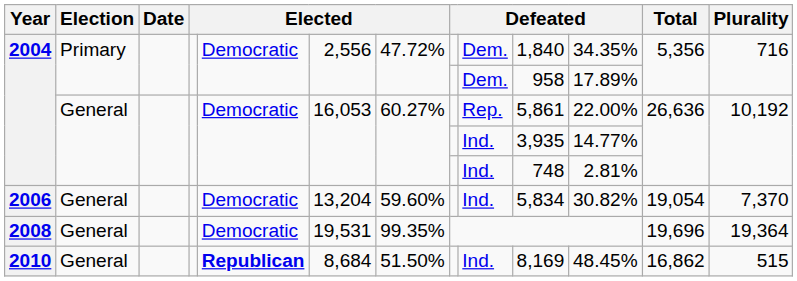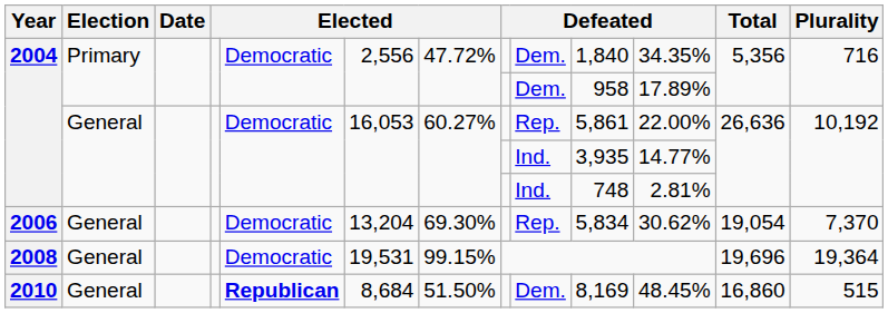2006 | column 7: 59.60% -> 69.30%
2006 | column 9: Ind. -> Rep.
2006 | column 11: 30.82% -> 30.62%
2008 | column 7: 99.35% -> 99.15%
2010 | column 9: Ind. -> Dem.
2010 | Total: 16,862 -> 16,860
